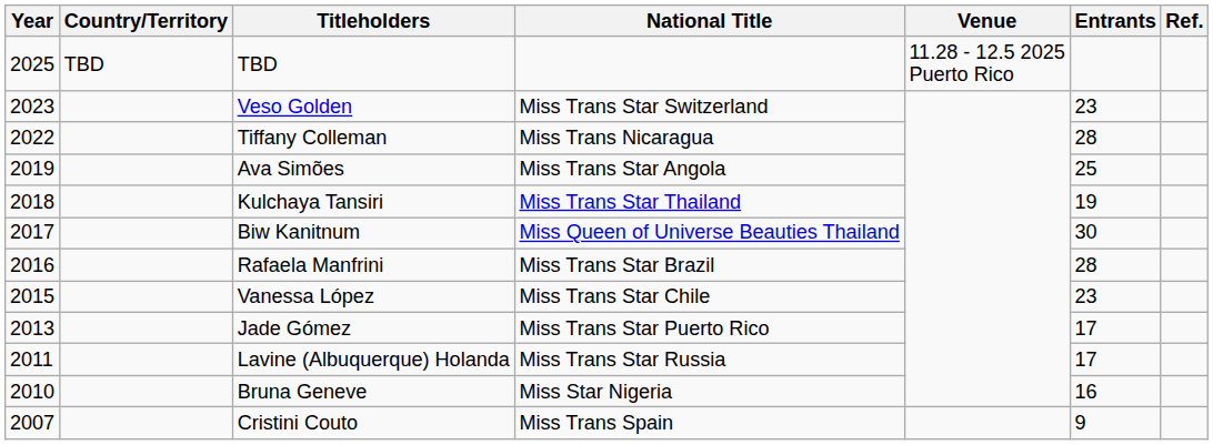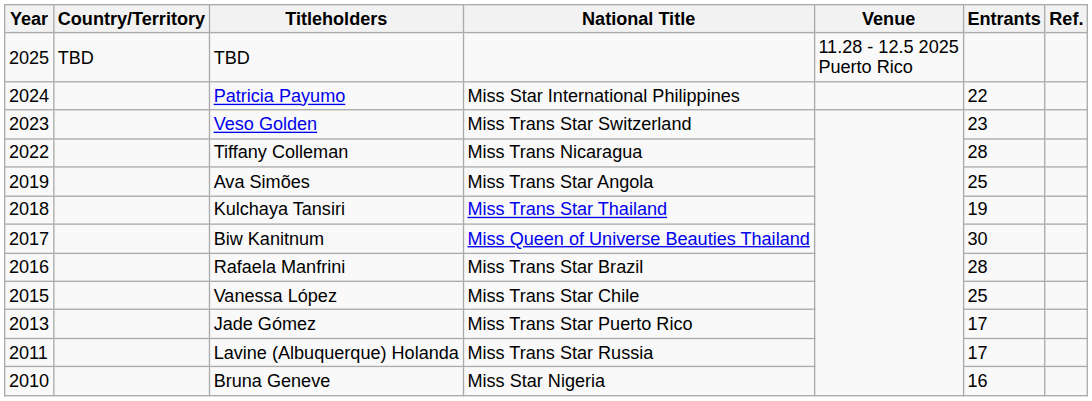+ row: 2024 | Patricia Payumo | Miss Star International Philippines | 22
Vanessa López | Entrants: 23 -> 25
- row: 2007 | Cristini Couto | Miss Trans Spain | 9
